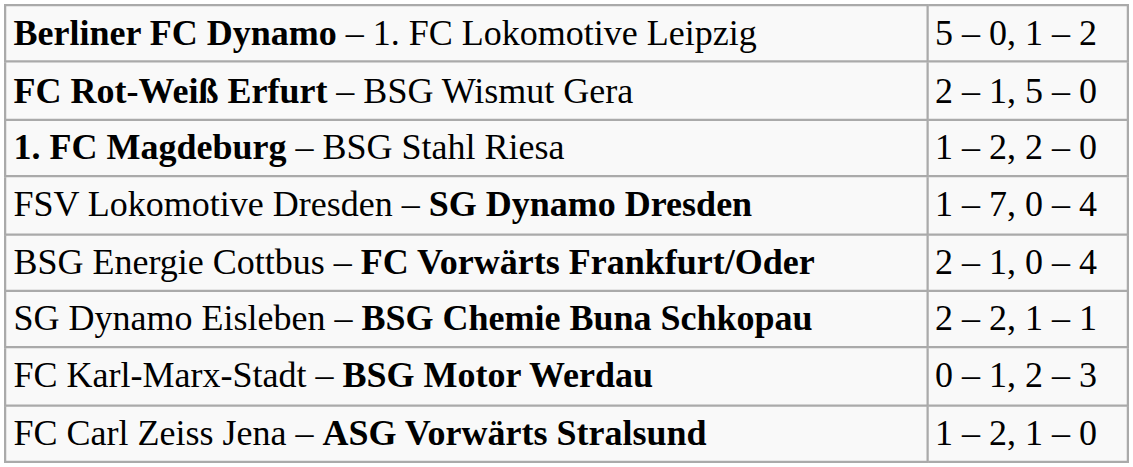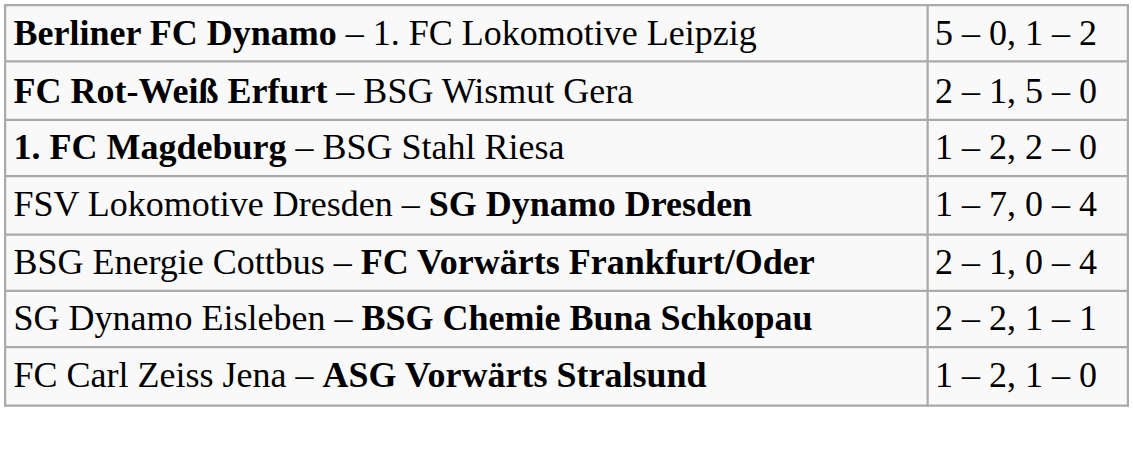- row: FC Karl-Marx-Stadt – BSG Motor Werdau | 0 – 1, 2 – 3
